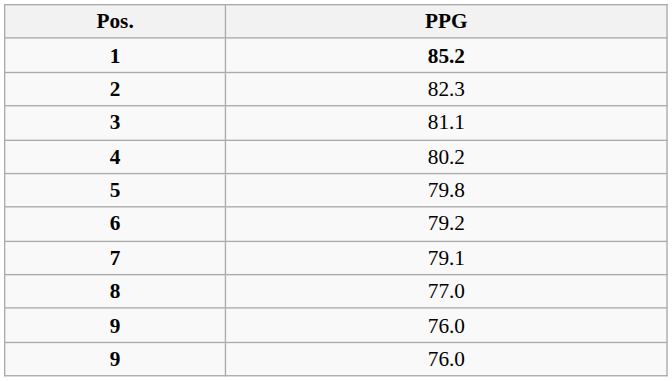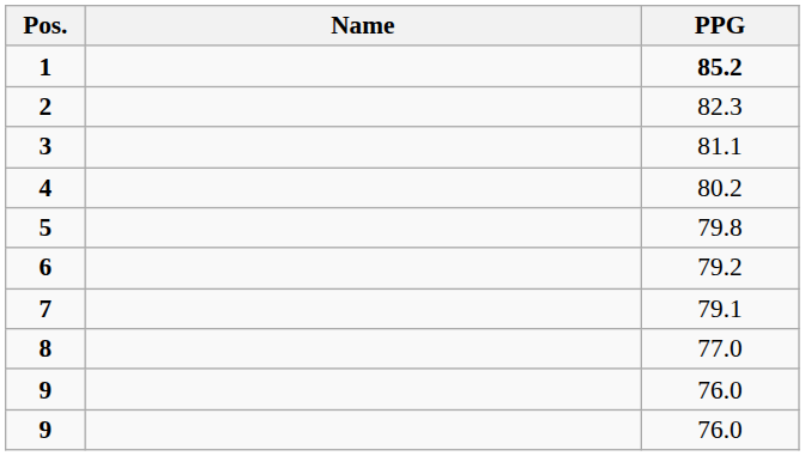+ column: Name
